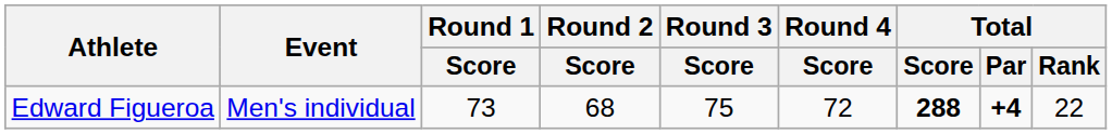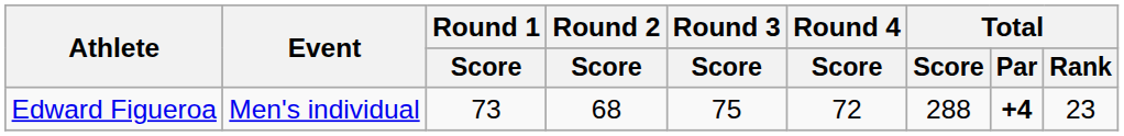Edward Figueroa | Total / Score: bold -> normal
Edward Figueroa | Total / Rank: 22 -> 23
